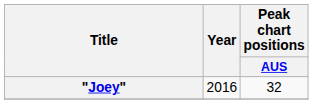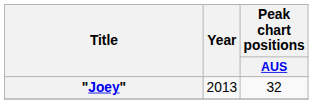"Joey" | Year: 2016 -> 2013
